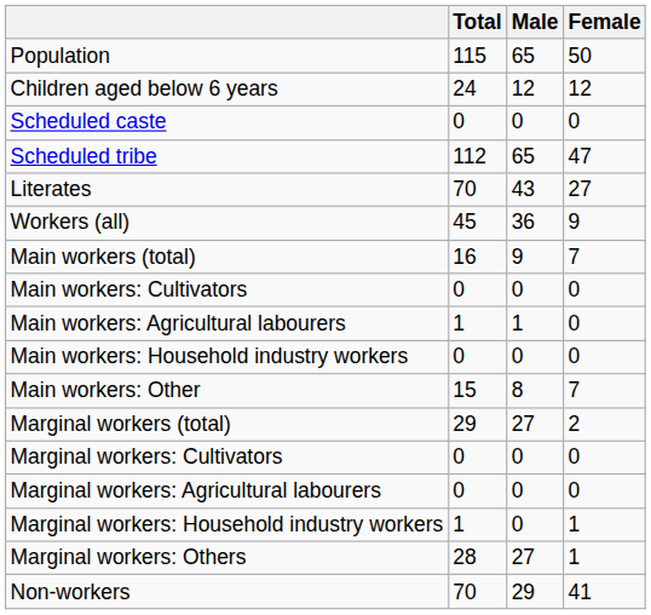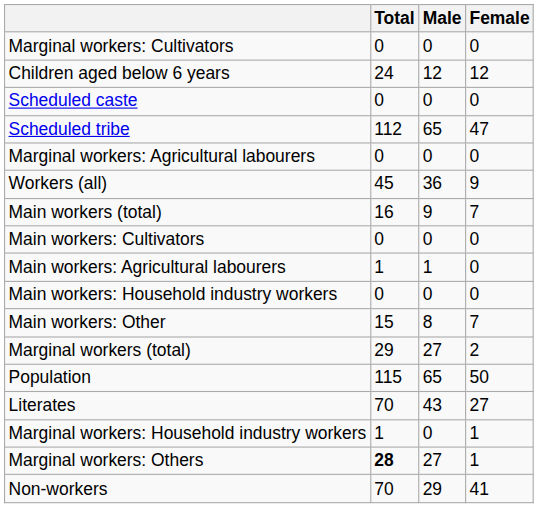rows swapped: Population <-> Marginal workers: Cultivators
rows swapped: Literates <-> Marginal workers: Agricultural labourers
Marginal workers: Others | Total: normal -> bold
